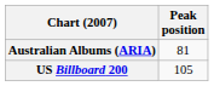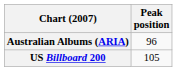Australian Albums (ARIA) | Peak position: 81 -> 96
